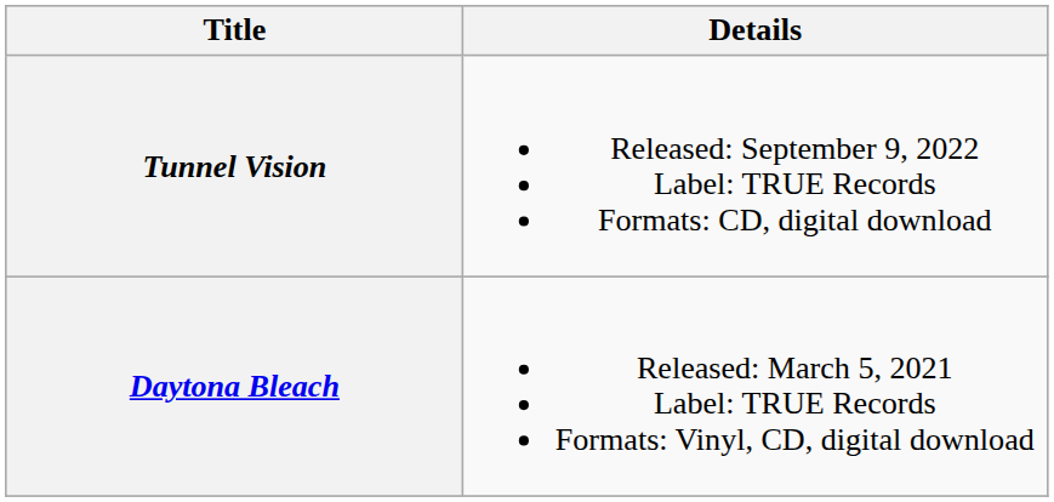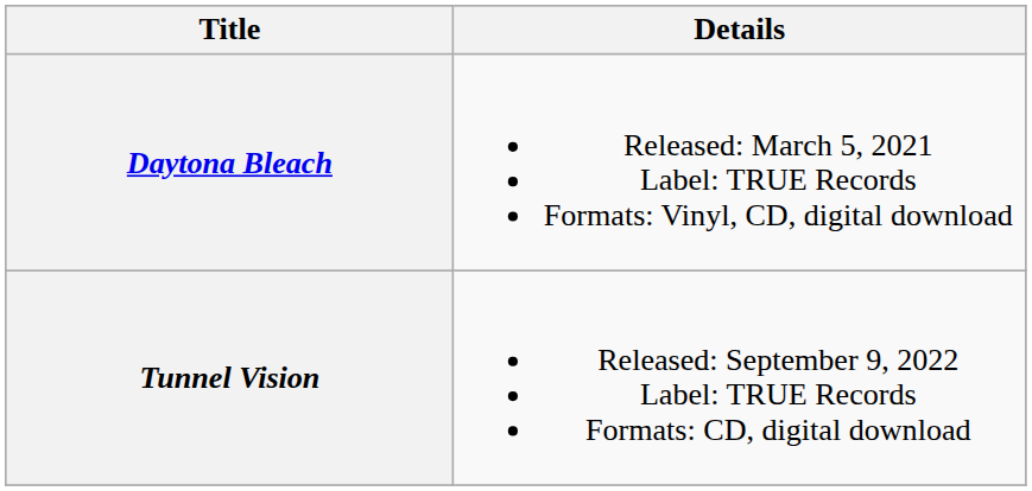rows swapped: Daytona Bleach <-> Tunnel Vision
